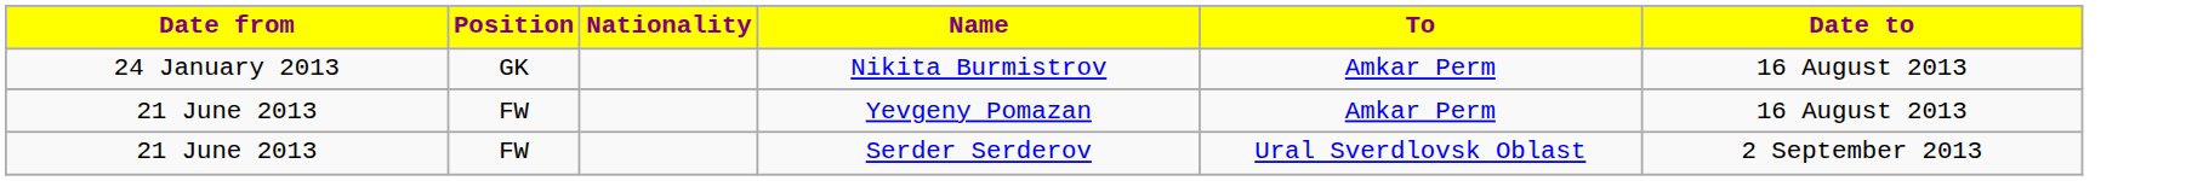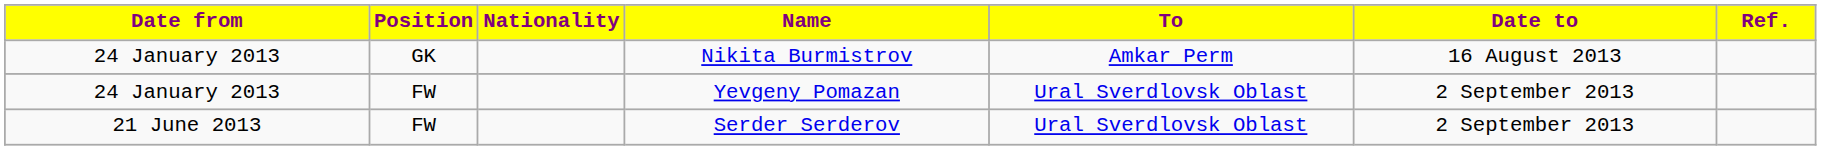+ column: Ref.
Yevgeny Pomazan | Date from: 21 June 2013 -> 24 January 2013
Yevgeny Pomazan | To: Amkar Perm -> Ural Sverdlovsk Oblast
Yevgeny Pomazan | Date to: 16 August 2013 -> 2 September 2013
